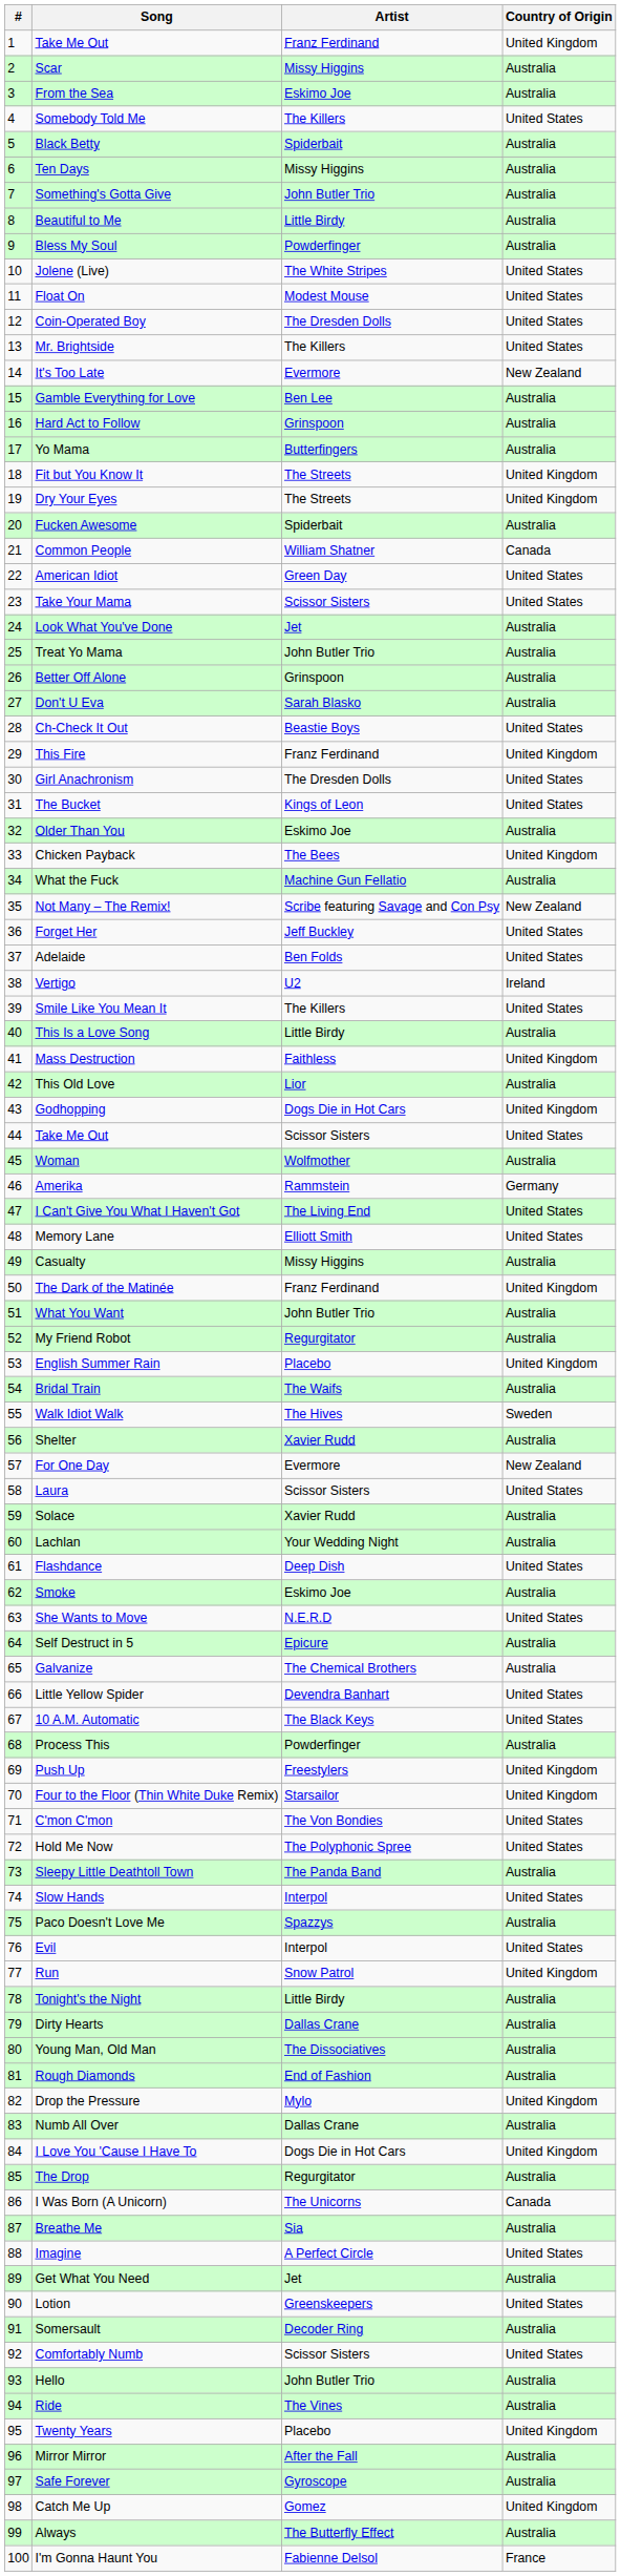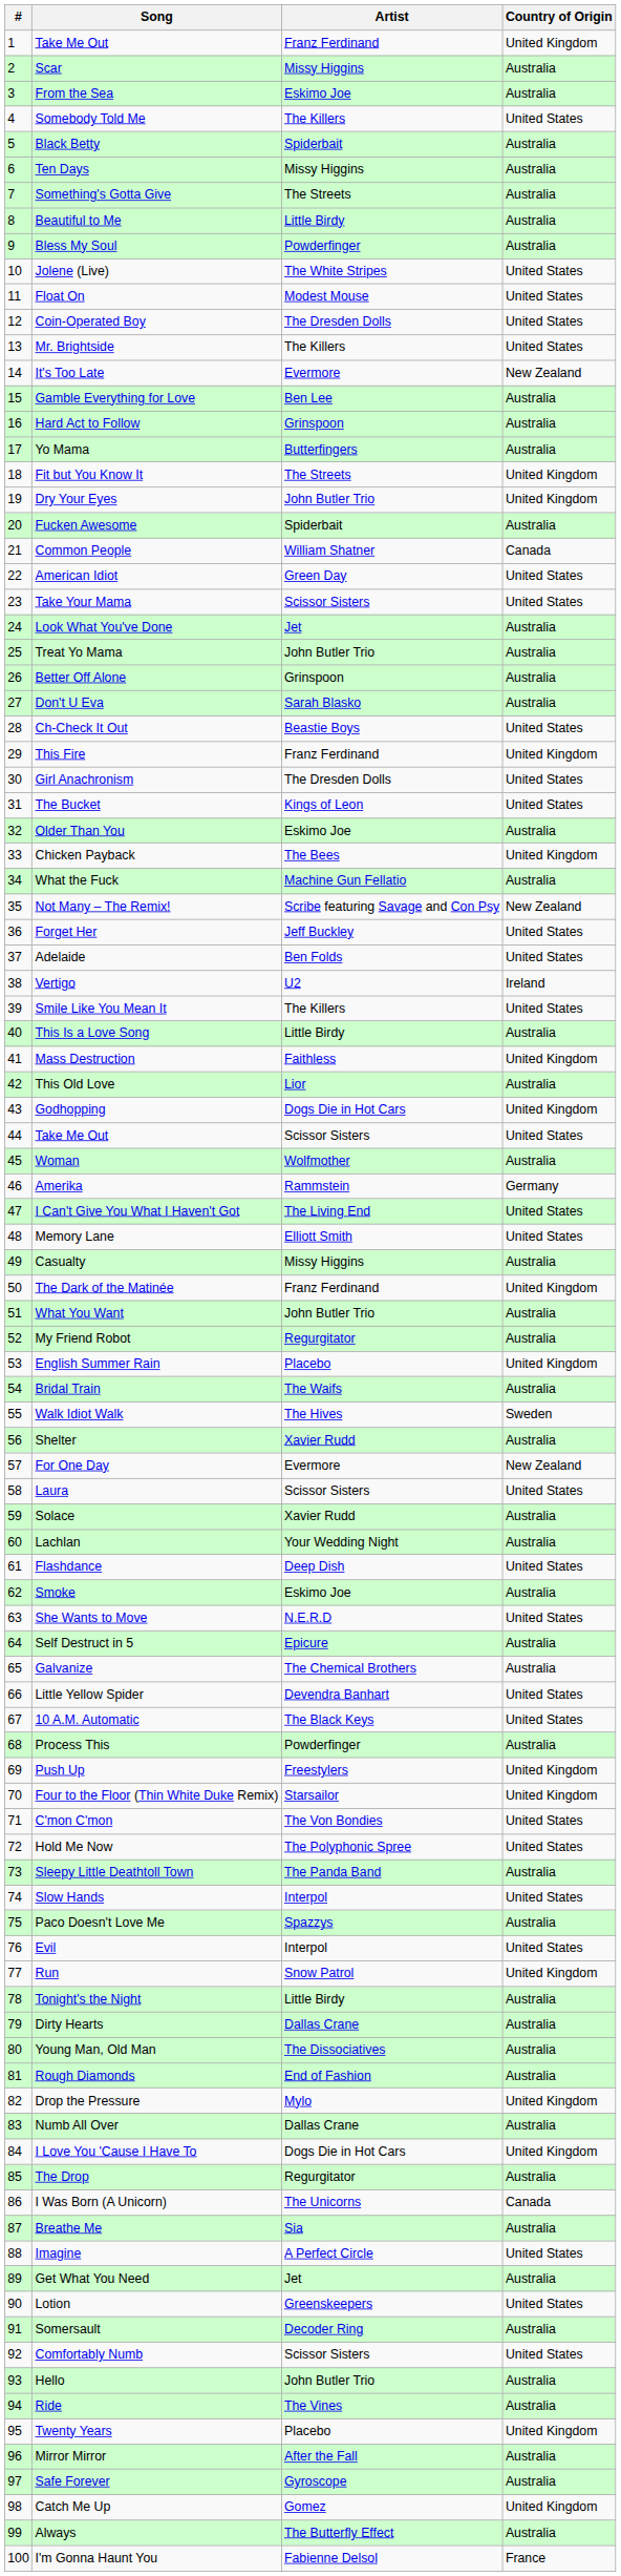Something's Gotta Give | Artist: John Butler Trio -> The Streets
Dry Your Eyes | Artist: The Streets -> John Butler Trio
